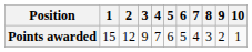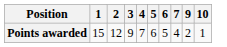- column: 8 | 3
